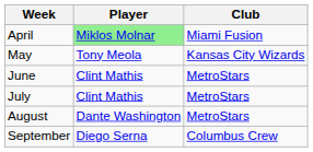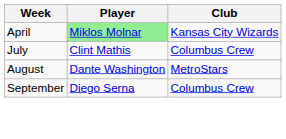April | Club: Miami Fusion -> Kansas City Wizards
- row: May | Tony Meola | Kansas City Wizards
- row: June | Clint Mathis | MetroStars
July | Club: MetroStars -> Columbus Crew
